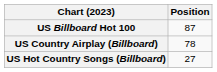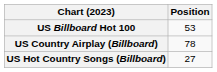US Billboard Hot 100 | Position: 87 -> 53
